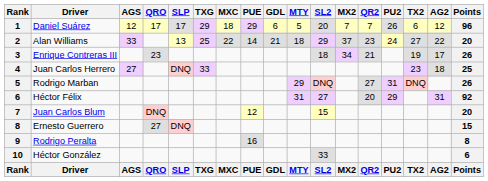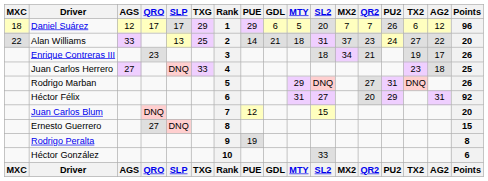columns swapped: Rank <-> MXC
Alan Williams | SL2: 29 -> 31
Rodrigo Peralta | PUE: 16 -> 19
